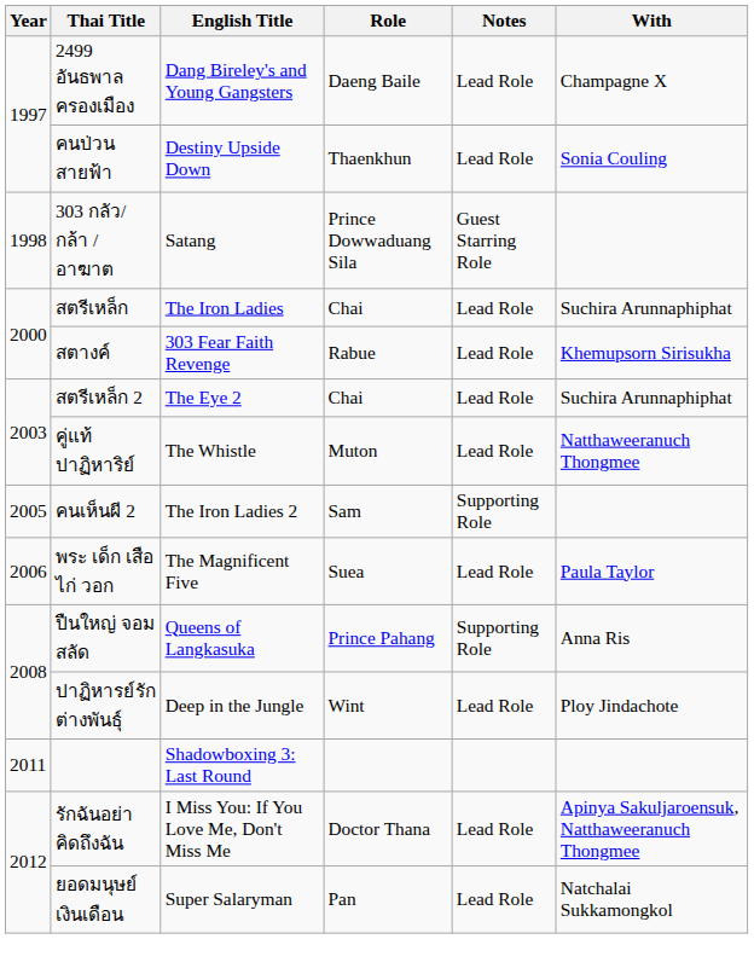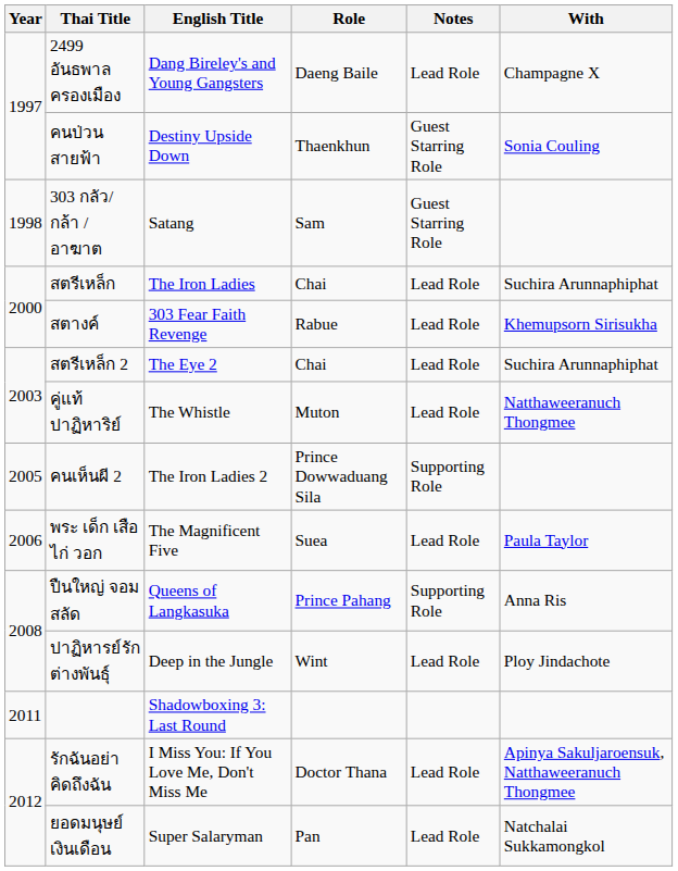คนป่วนสายฟ้า | Notes: Lead Role -> Guest Starring Role
303 กลัว/กล้า /อาฆาต | Role: Prince Dowwaduang Sila -> Sam
คนเห็นผี 2 | Role: Sam -> Prince Dowwaduang Sila
